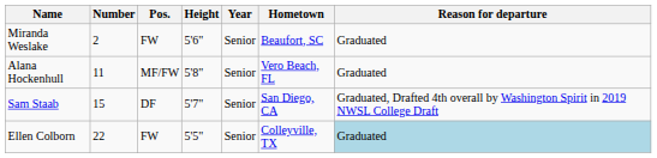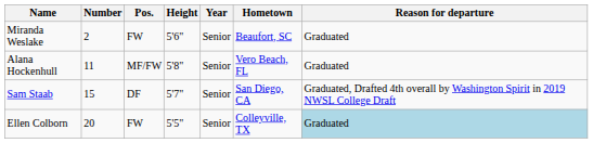Ellen Colborn | Number: 22 -> 20
